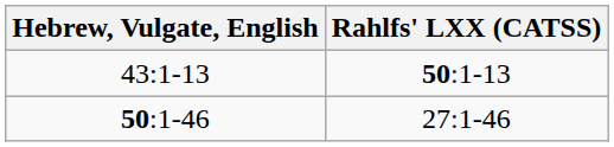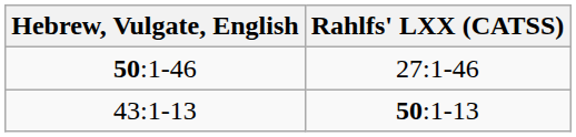rows swapped: 50:1-46 <-> 43:1-13
